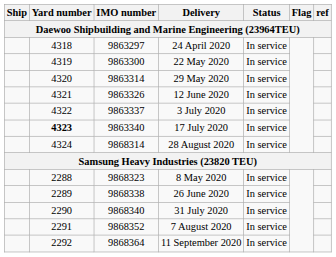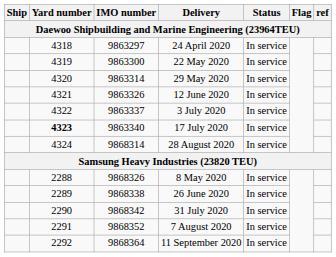8 May 2020 | IMO number: 9868323 -> 9868326
31 July 2020 | IMO number: 9868340 -> 9868342
